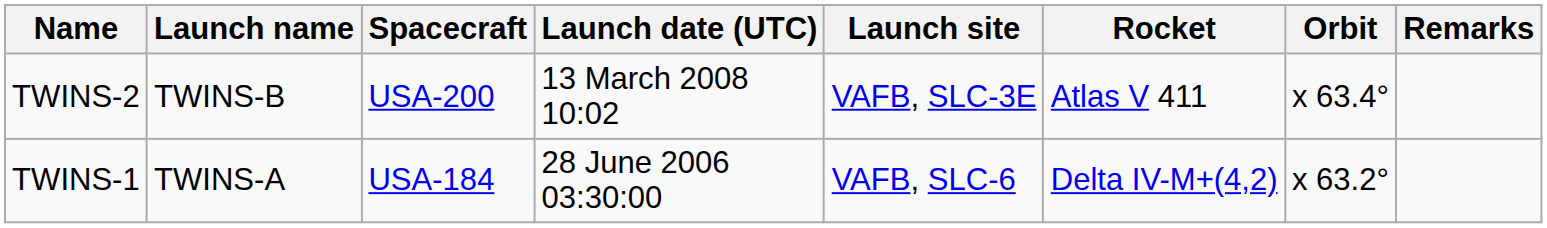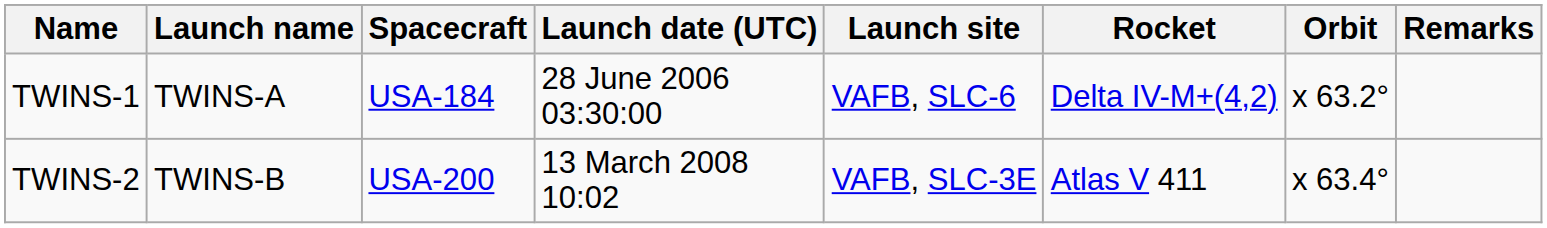rows swapped: TWINS-1 <-> TWINS-2
